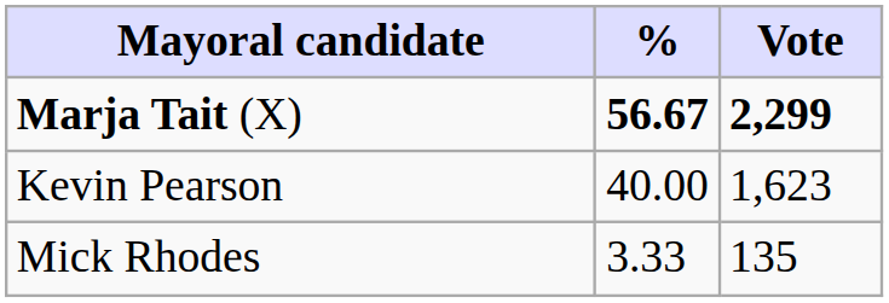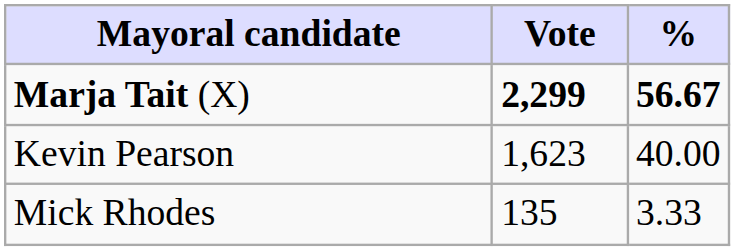columns swapped: Vote <-> %
